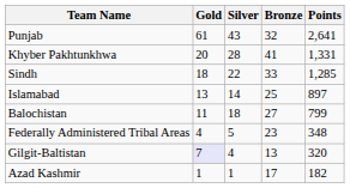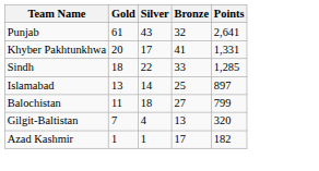Khyber Pakhtunkhwa | Silver: 28 -> 17
- row: Federally Administered Tribal Areas | 4 | 5 | 23 | 348
Gilgit-Baltistan | Gold: lavender background -> no background
